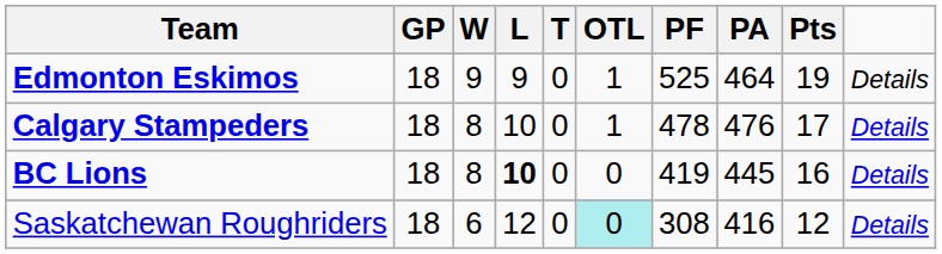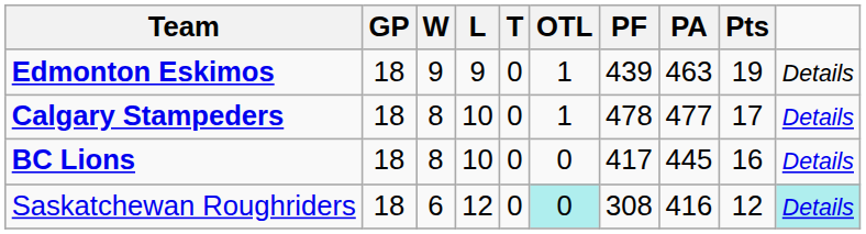Edmonton Eskimos | PF: 525 -> 439
Edmonton Eskimos | PA: 464 -> 463
Calgary Stampeders | PA: 476 -> 477
BC Lions | L: bold -> normal
BC Lions | PF: 419 -> 417
Saskatchewan Roughriders | column 10: no background -> paleturquoise background
